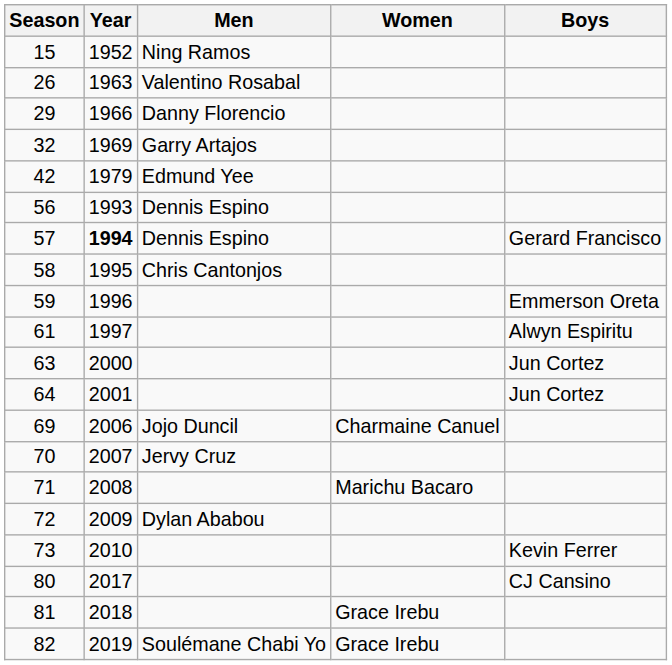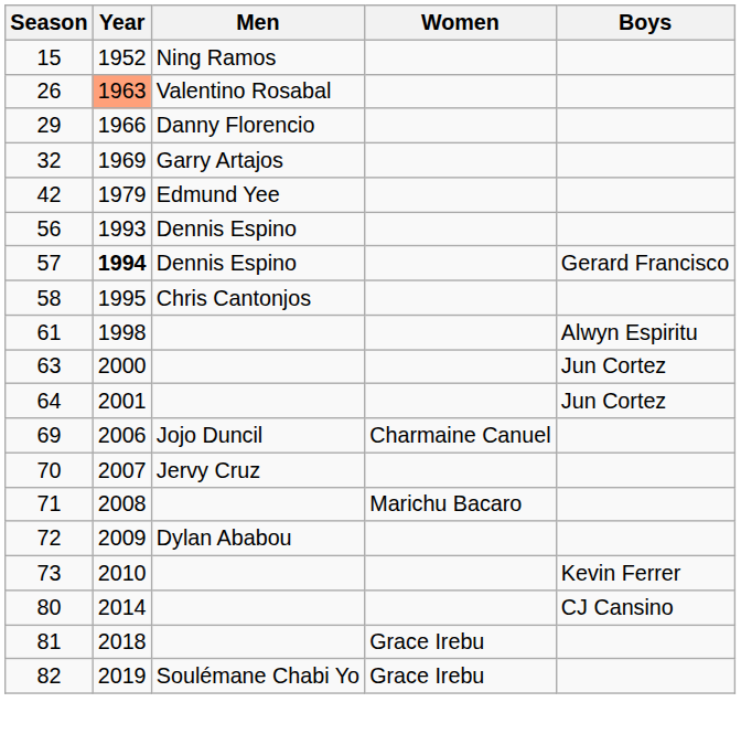26 | Year: no background -> lightsalmon background
- row: 59 | 1996 | Emmerson Oreta
61 | Year: 1997 -> 1998
80 | Year: 2017 -> 2014
